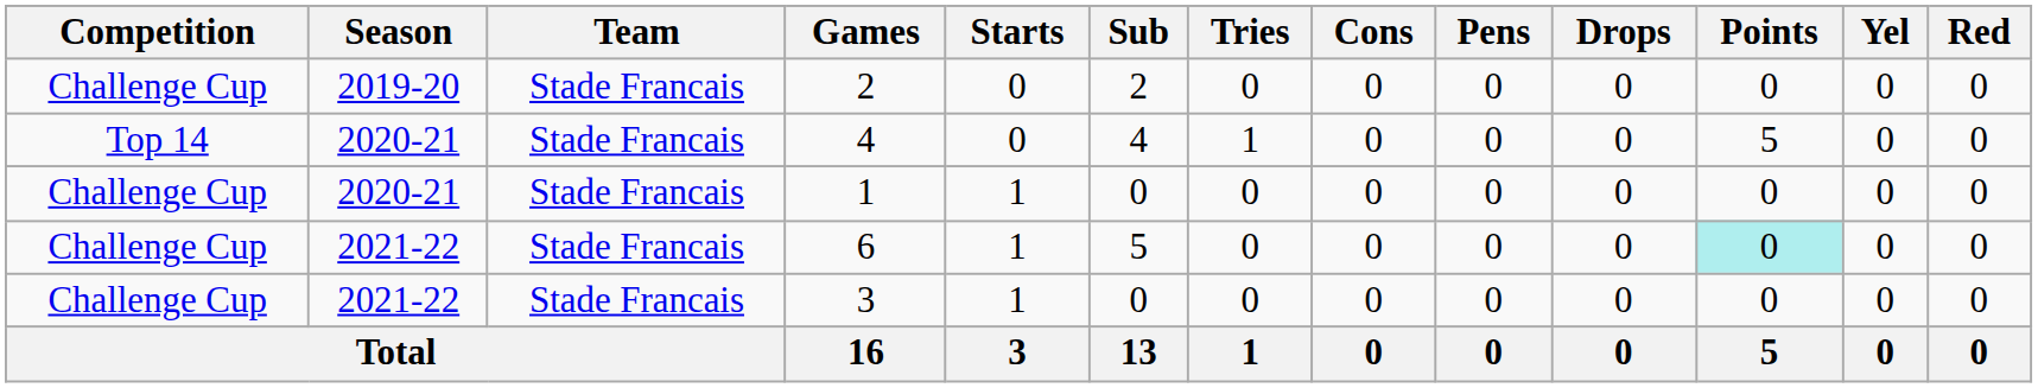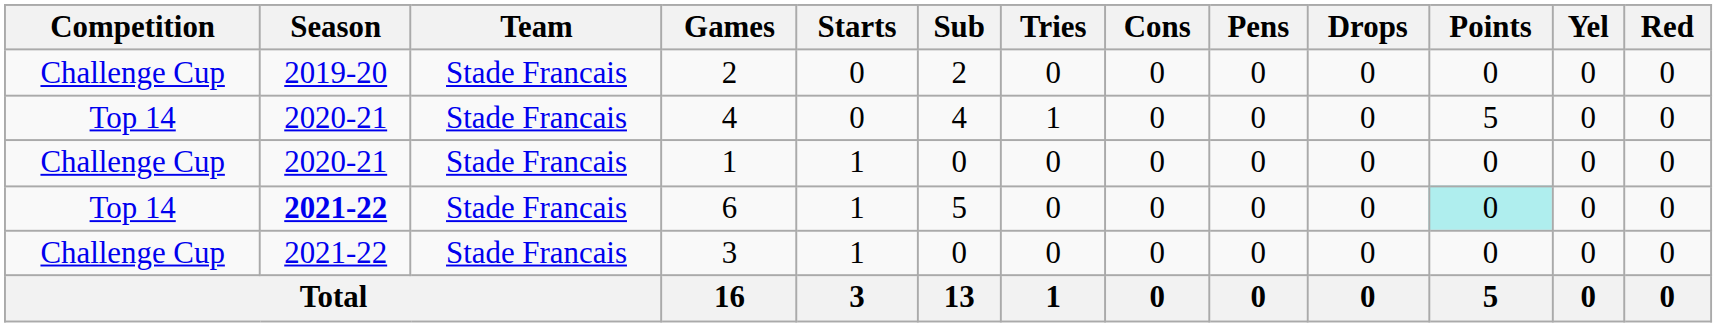6 | Competition: Challenge Cup -> Top 14
6 | Season: normal -> bold
